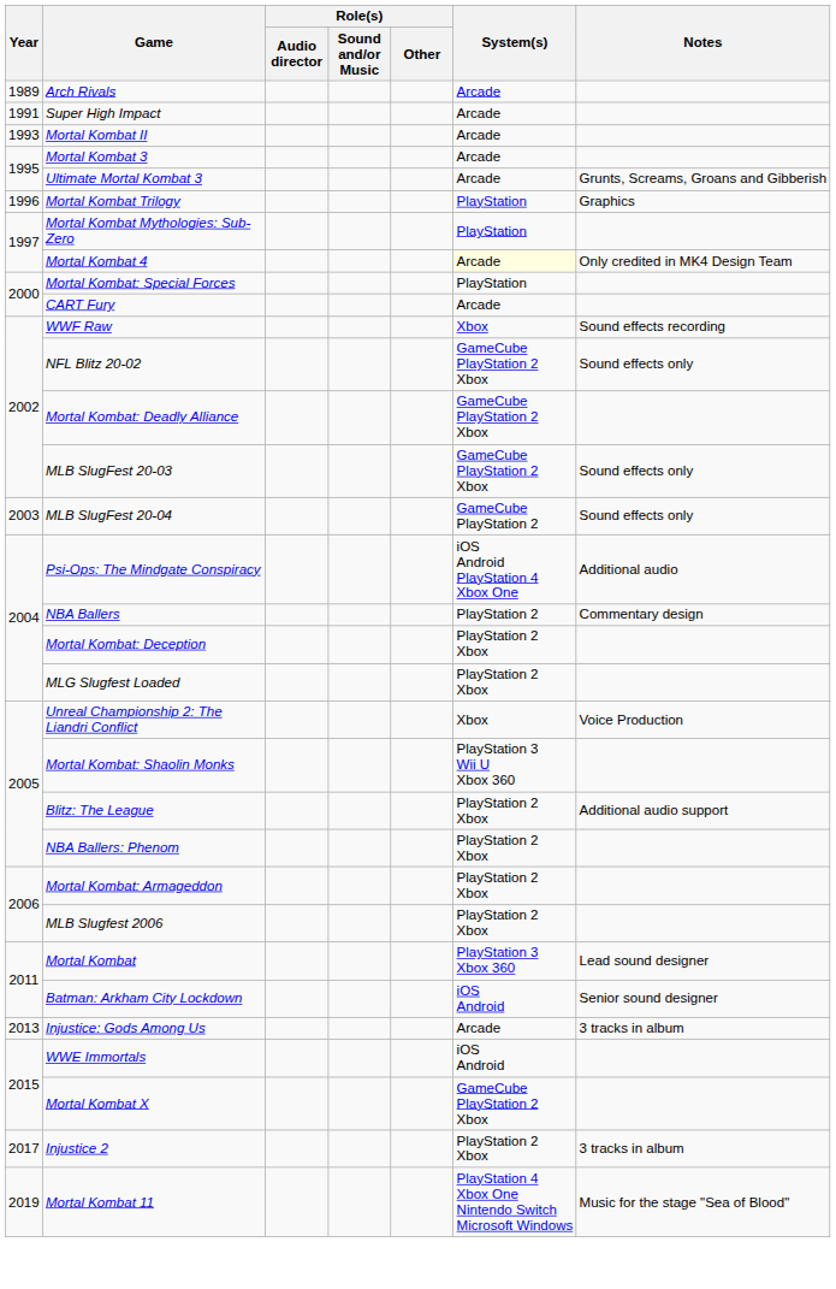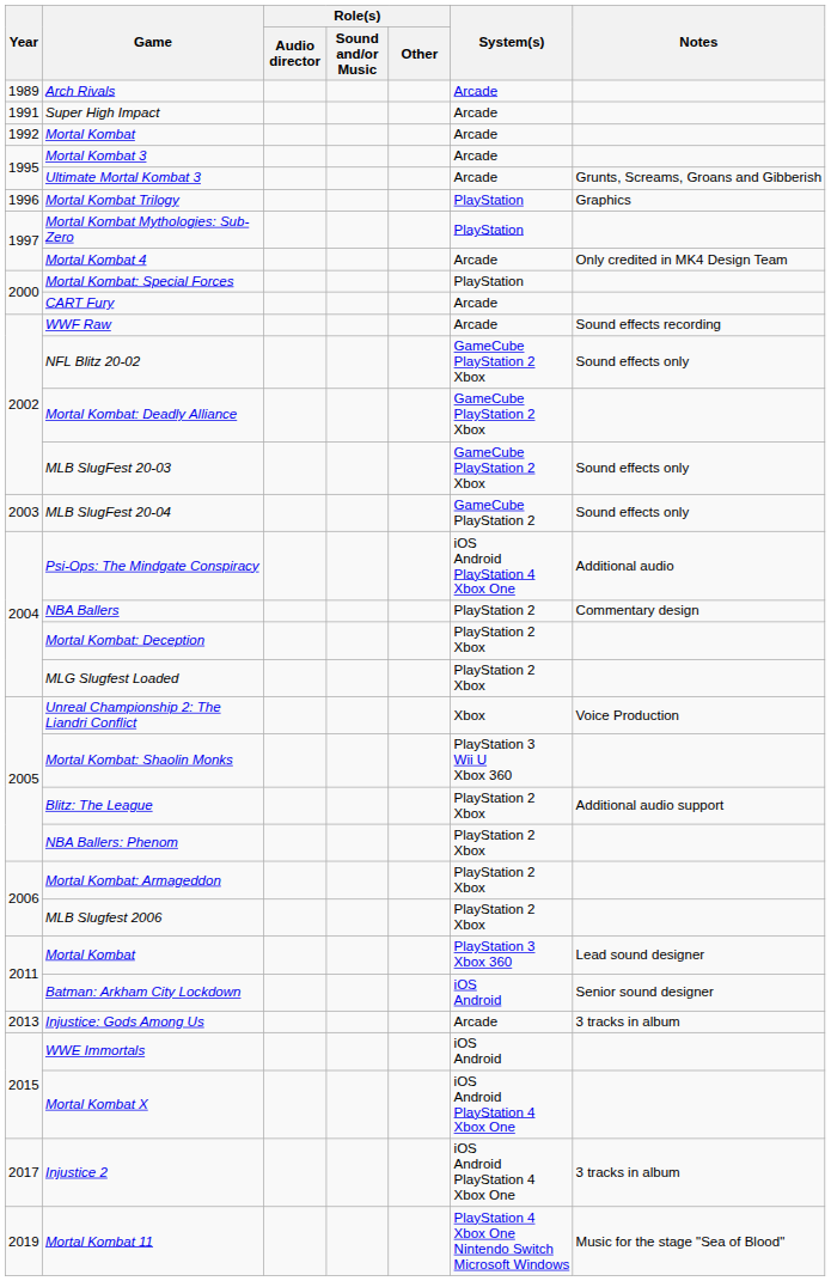+ row: 1992 | Mortal Kombat | Arcade
- row: 1993 | Mortal Kombat II | Arcade
Mortal Kombat 4 | System(s): lightyellow background -> no background
WWF Raw | System(s): Xbox -> Arcade
Mortal Kombat X | System(s): GameCube PlayStation 2 Xbox -> iOS Android PlayStation 4 Xbox One
Injustice 2 | System(s): PlayStation 2 Xbox -> iOS Android PlayStation 4 Xbox One
